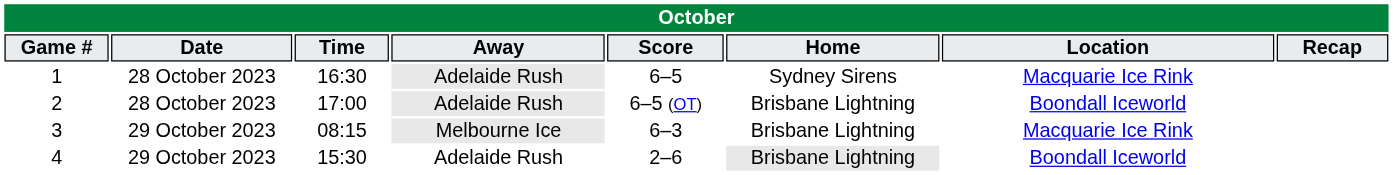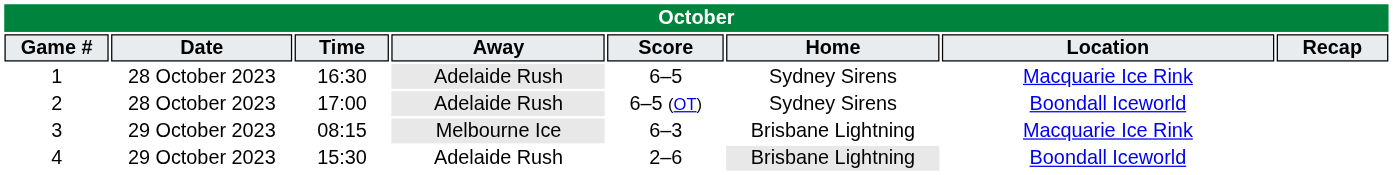2 | Home: Brisbane Lightning -> Sydney Sirens
